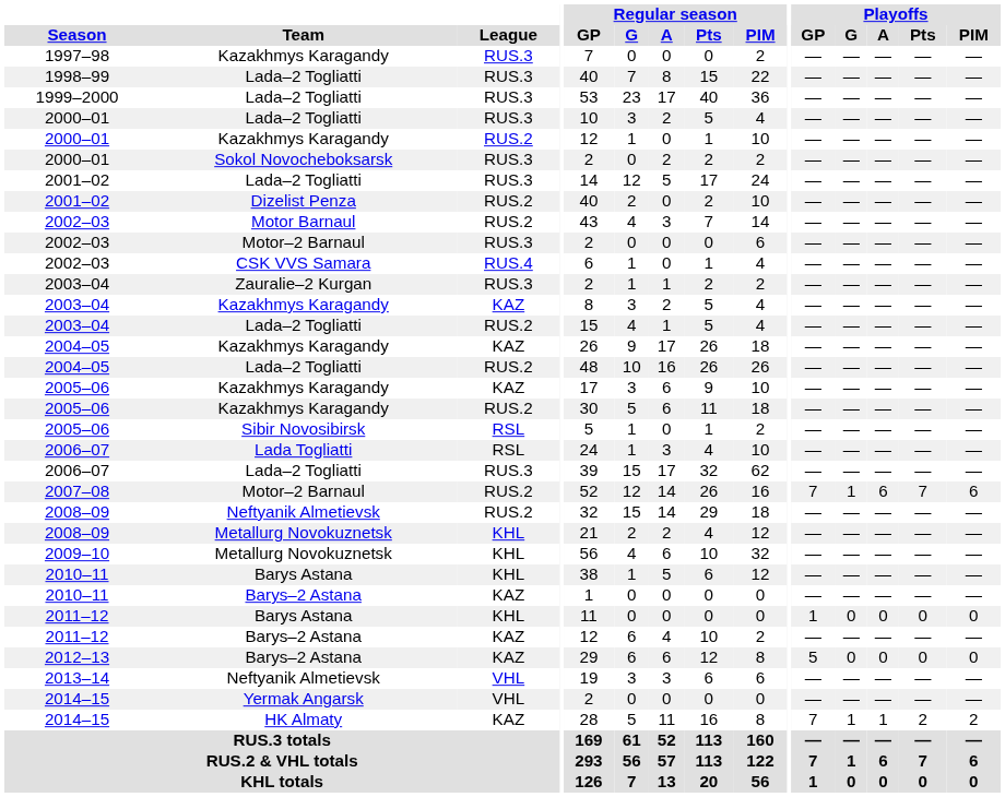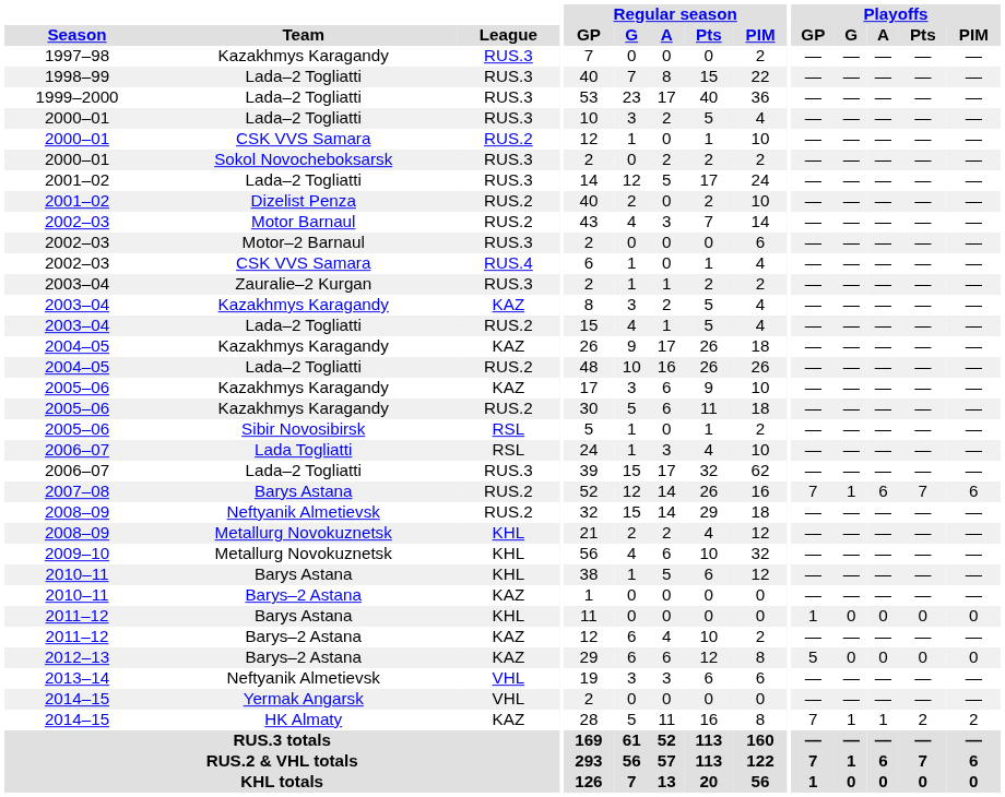2000–01 / RUS.2 | Team: Kazakhmys Karagandy -> CSK VVS Samara
2007–08 | Team: Motor–2 Barnaul -> Barys Astana
